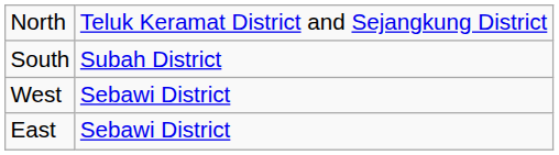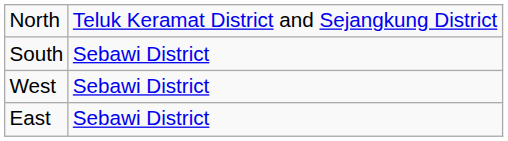South | column 2: Subah District -> Sebawi District
